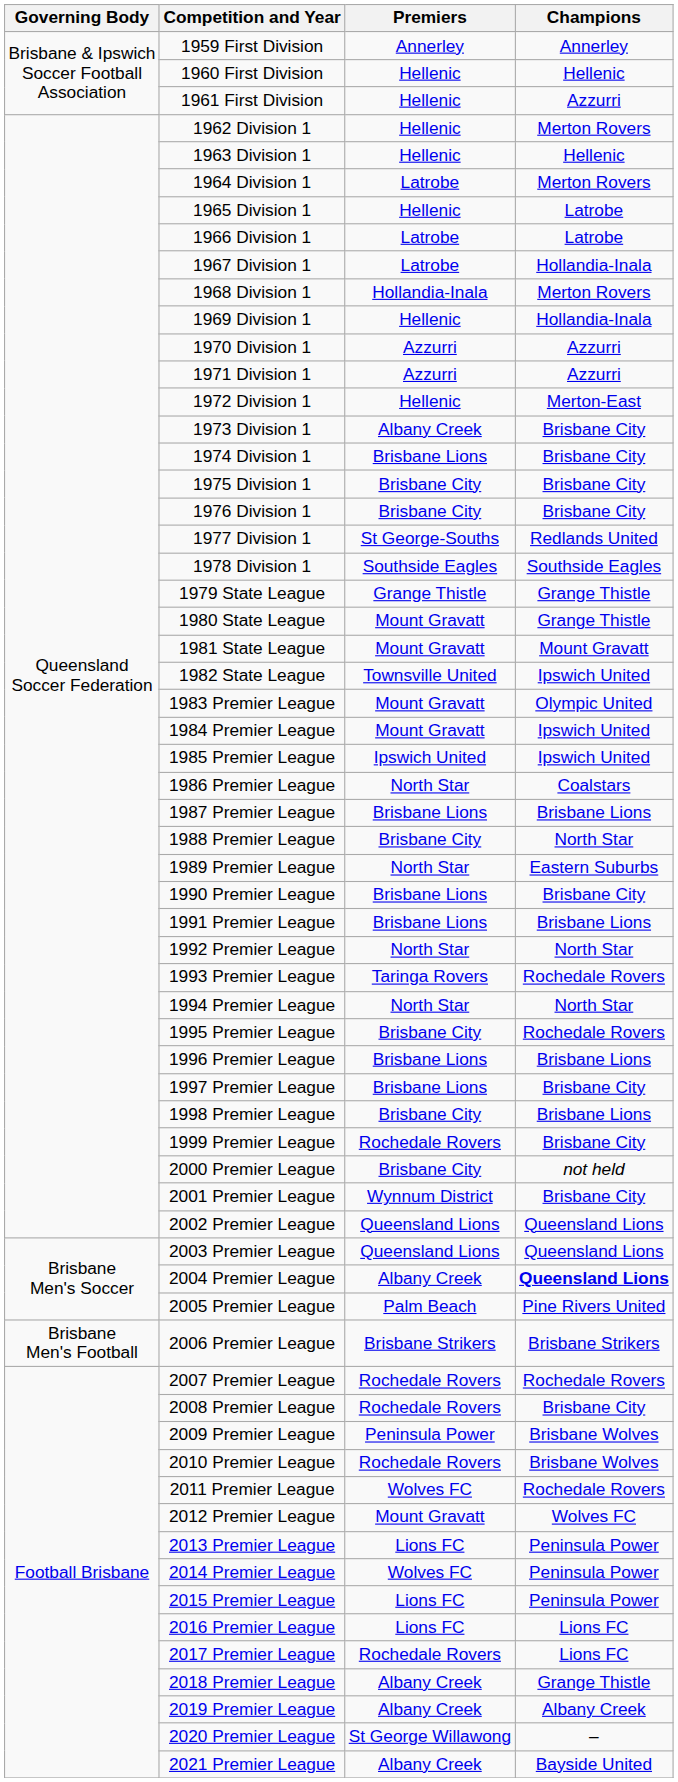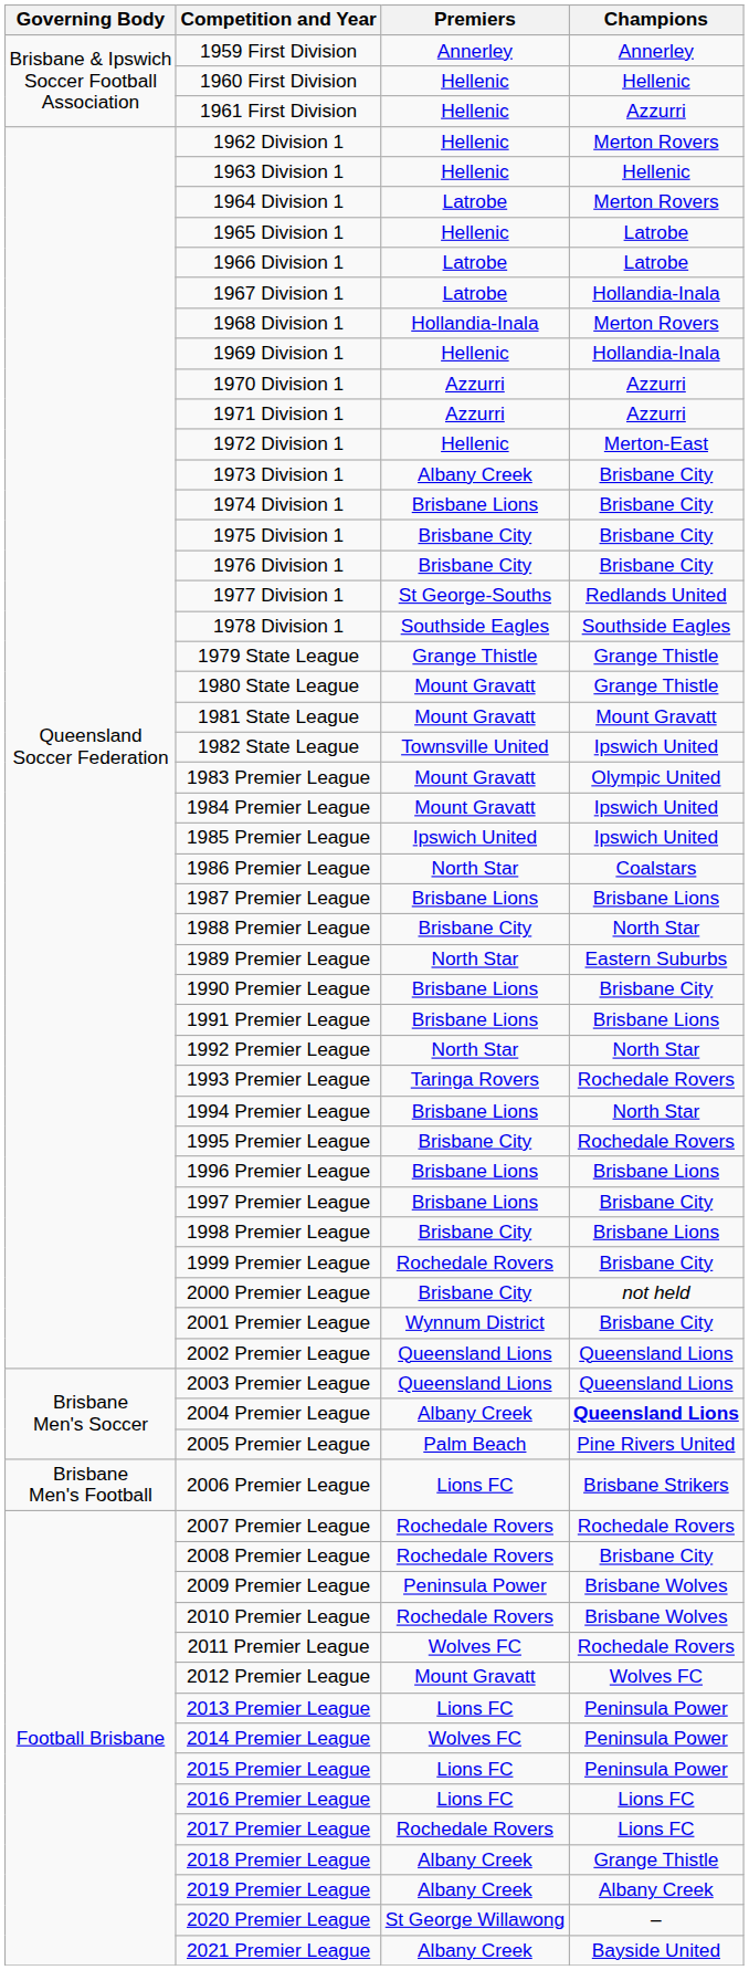1994 Premier League | Premiers: North Star -> Brisbane Lions
2006 Premier League | Premiers: Brisbane Strikers -> Lions FC
